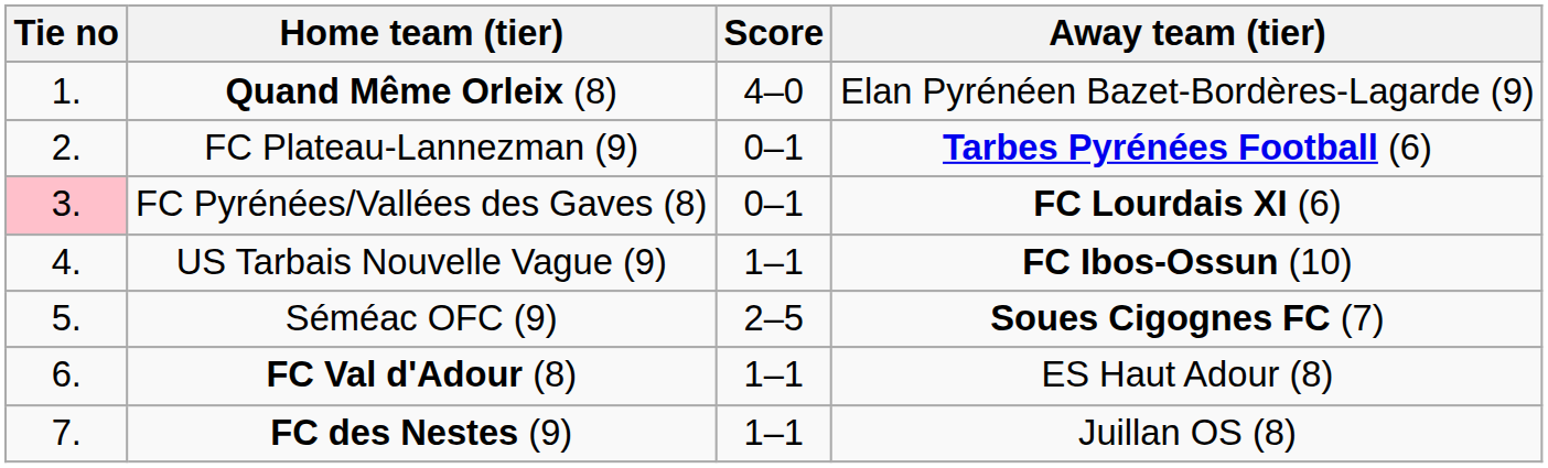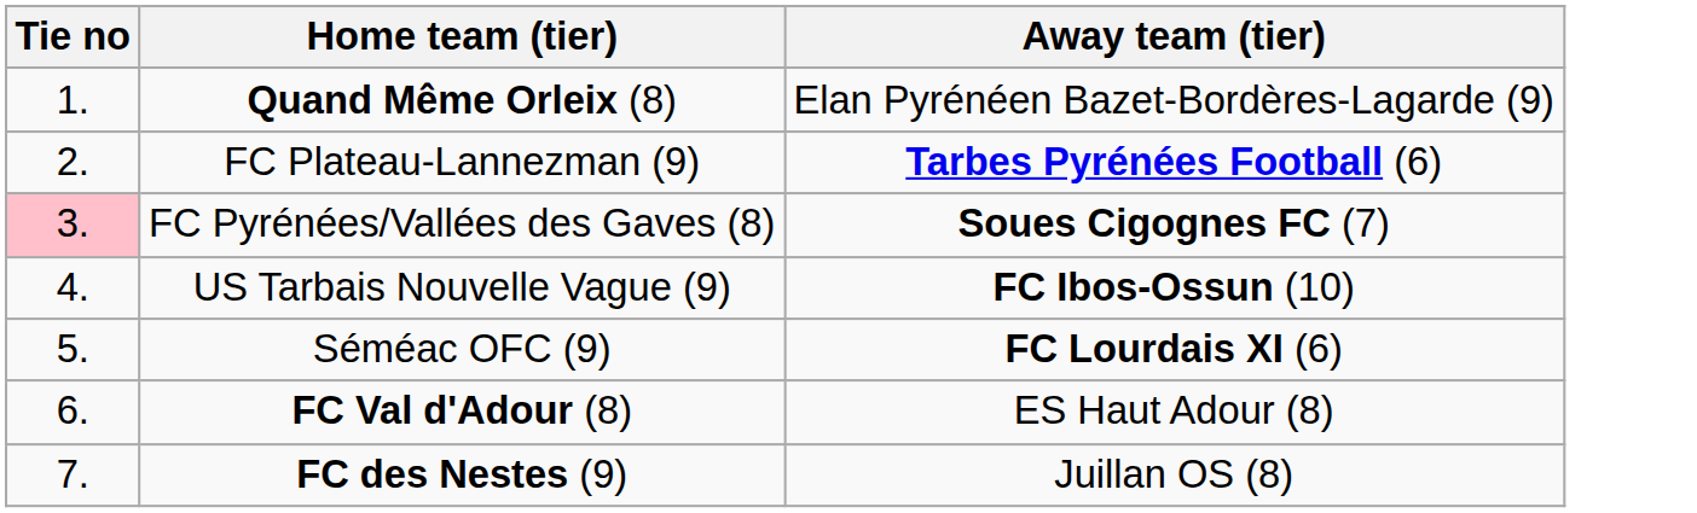- column: Score | 4–0 | 0–1 | 0–1 | 1–1 | 2–5 | 1–1 | 1–1
FC Pyrénées/Vallées des Gaves (8) | Away team (tier): FC Lourdais XI (6) -> Soues Cigognes FC (7)
Séméac OFC (9) | Away team (tier): Soues Cigognes FC (7) -> FC Lourdais XI (6)
